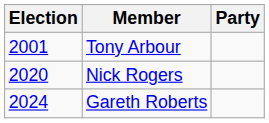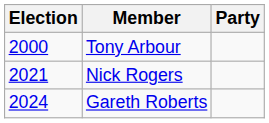Tony Arbour | Election: 2001 -> 2000
Nick Rogers | Election: 2020 -> 2021
